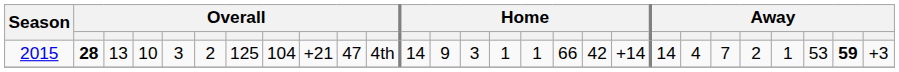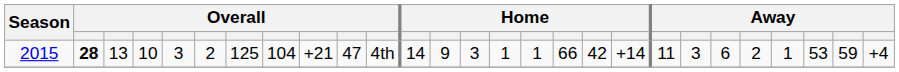2015 | column 20: 14 -> 11
2015 | column 21: 4 -> 3
2015 | column 22: 7 -> 6
2015 | column 26: bold -> normal
2015 | column 27: +3 -> +4
